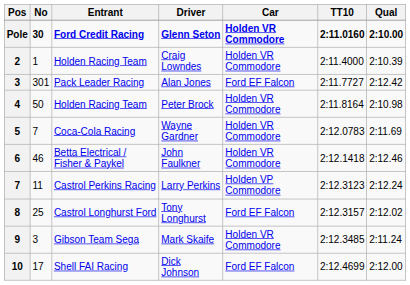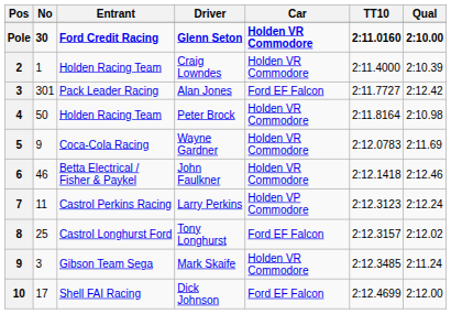Wayne Gardner | No: 7 -> 9
